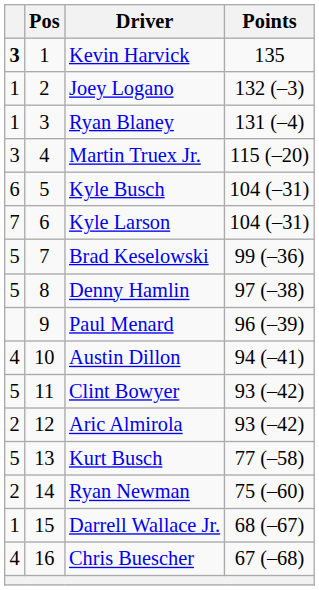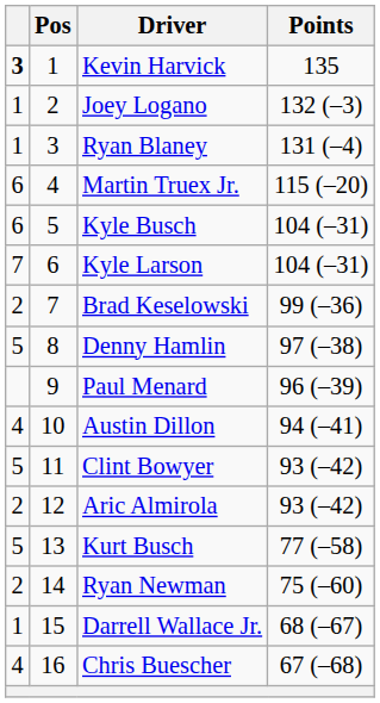Martin Truex Jr. | column 1: 3 -> 6
Brad Keselowski | column 1: 5 -> 2
